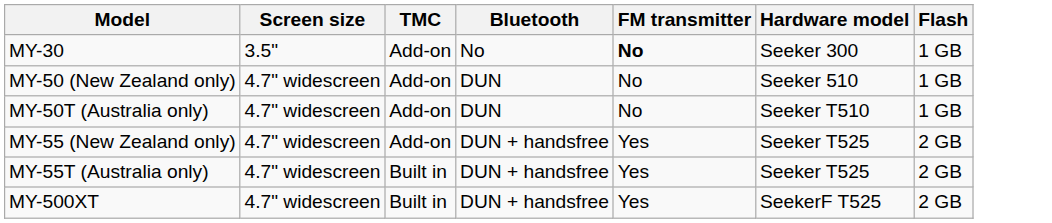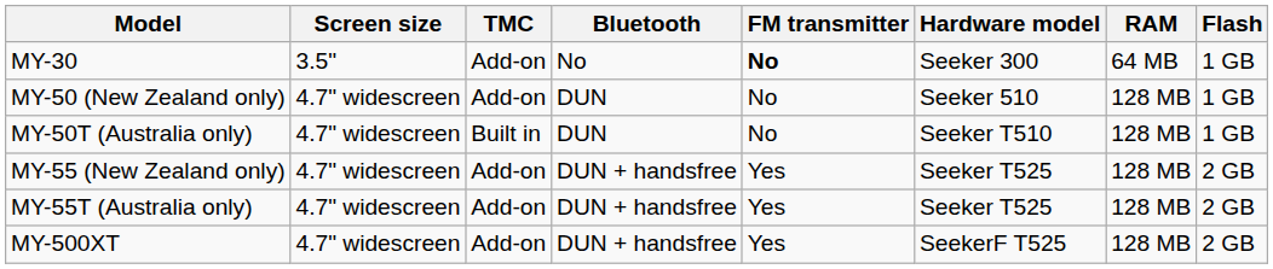+ column: RAM | 64 MB | 128 MB | 128 MB | 128 MB | 128 MB | 128 MB
MY-50T (Australia only) | TMC: Add-on -> Built in
MY-55T (Australia only) | TMC: Built in -> Add-on
MY-500XT | TMC: Built in -> Add-on
